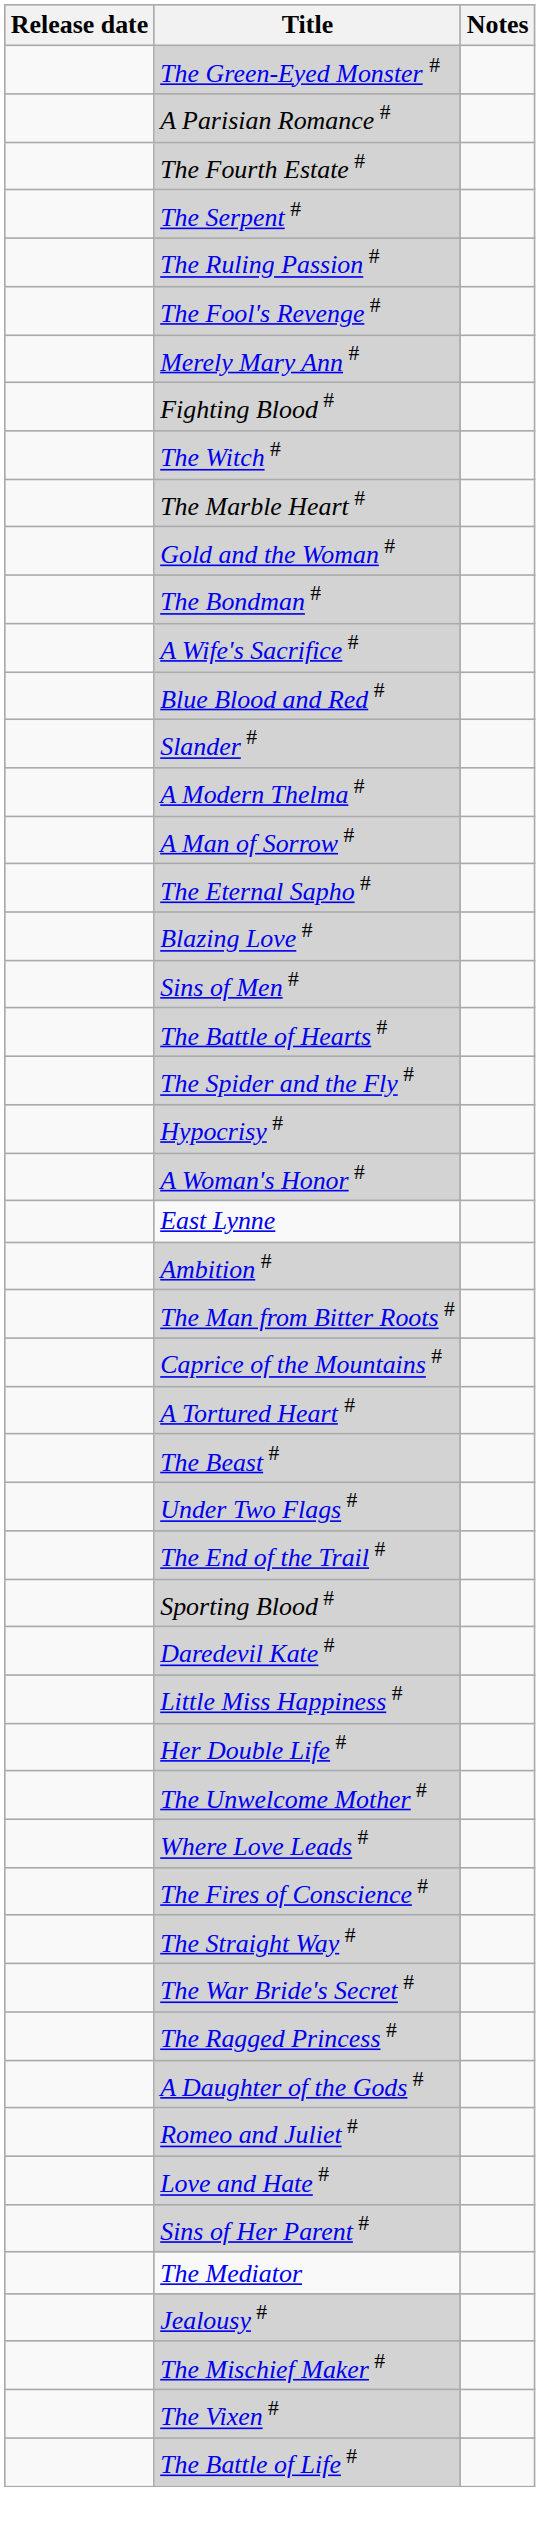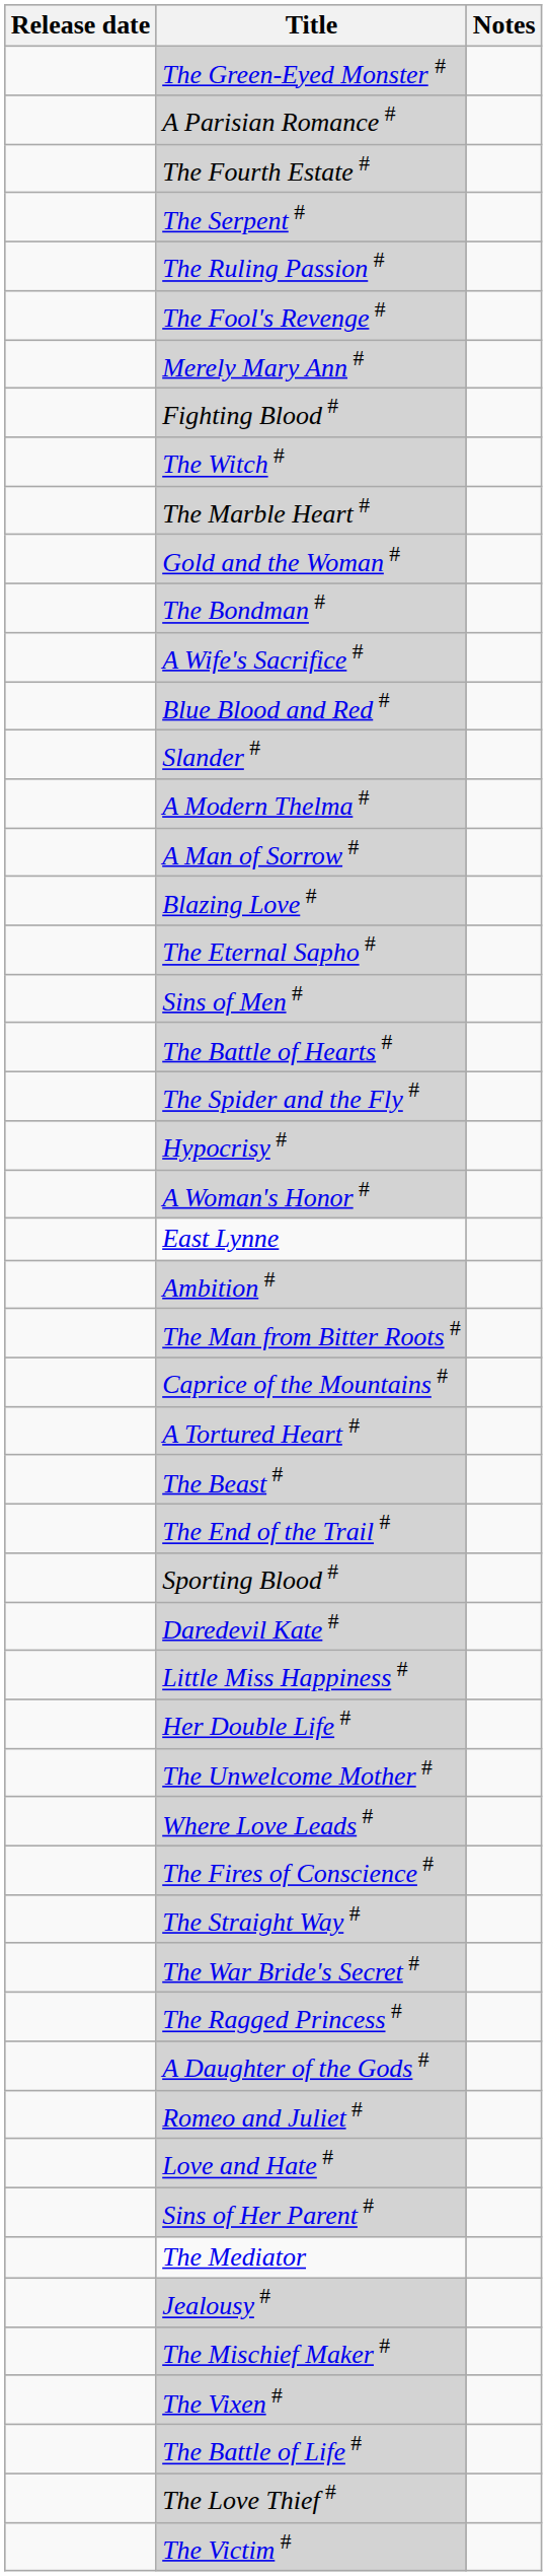rows swapped: Blazing Love # <-> The Eternal Sapho #
- row: Under Two Flags #
+ row: The Love Thief #
+ row: The Victim #
